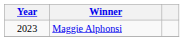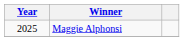Maggie Alphonsi | Year: 2023 -> 2025
